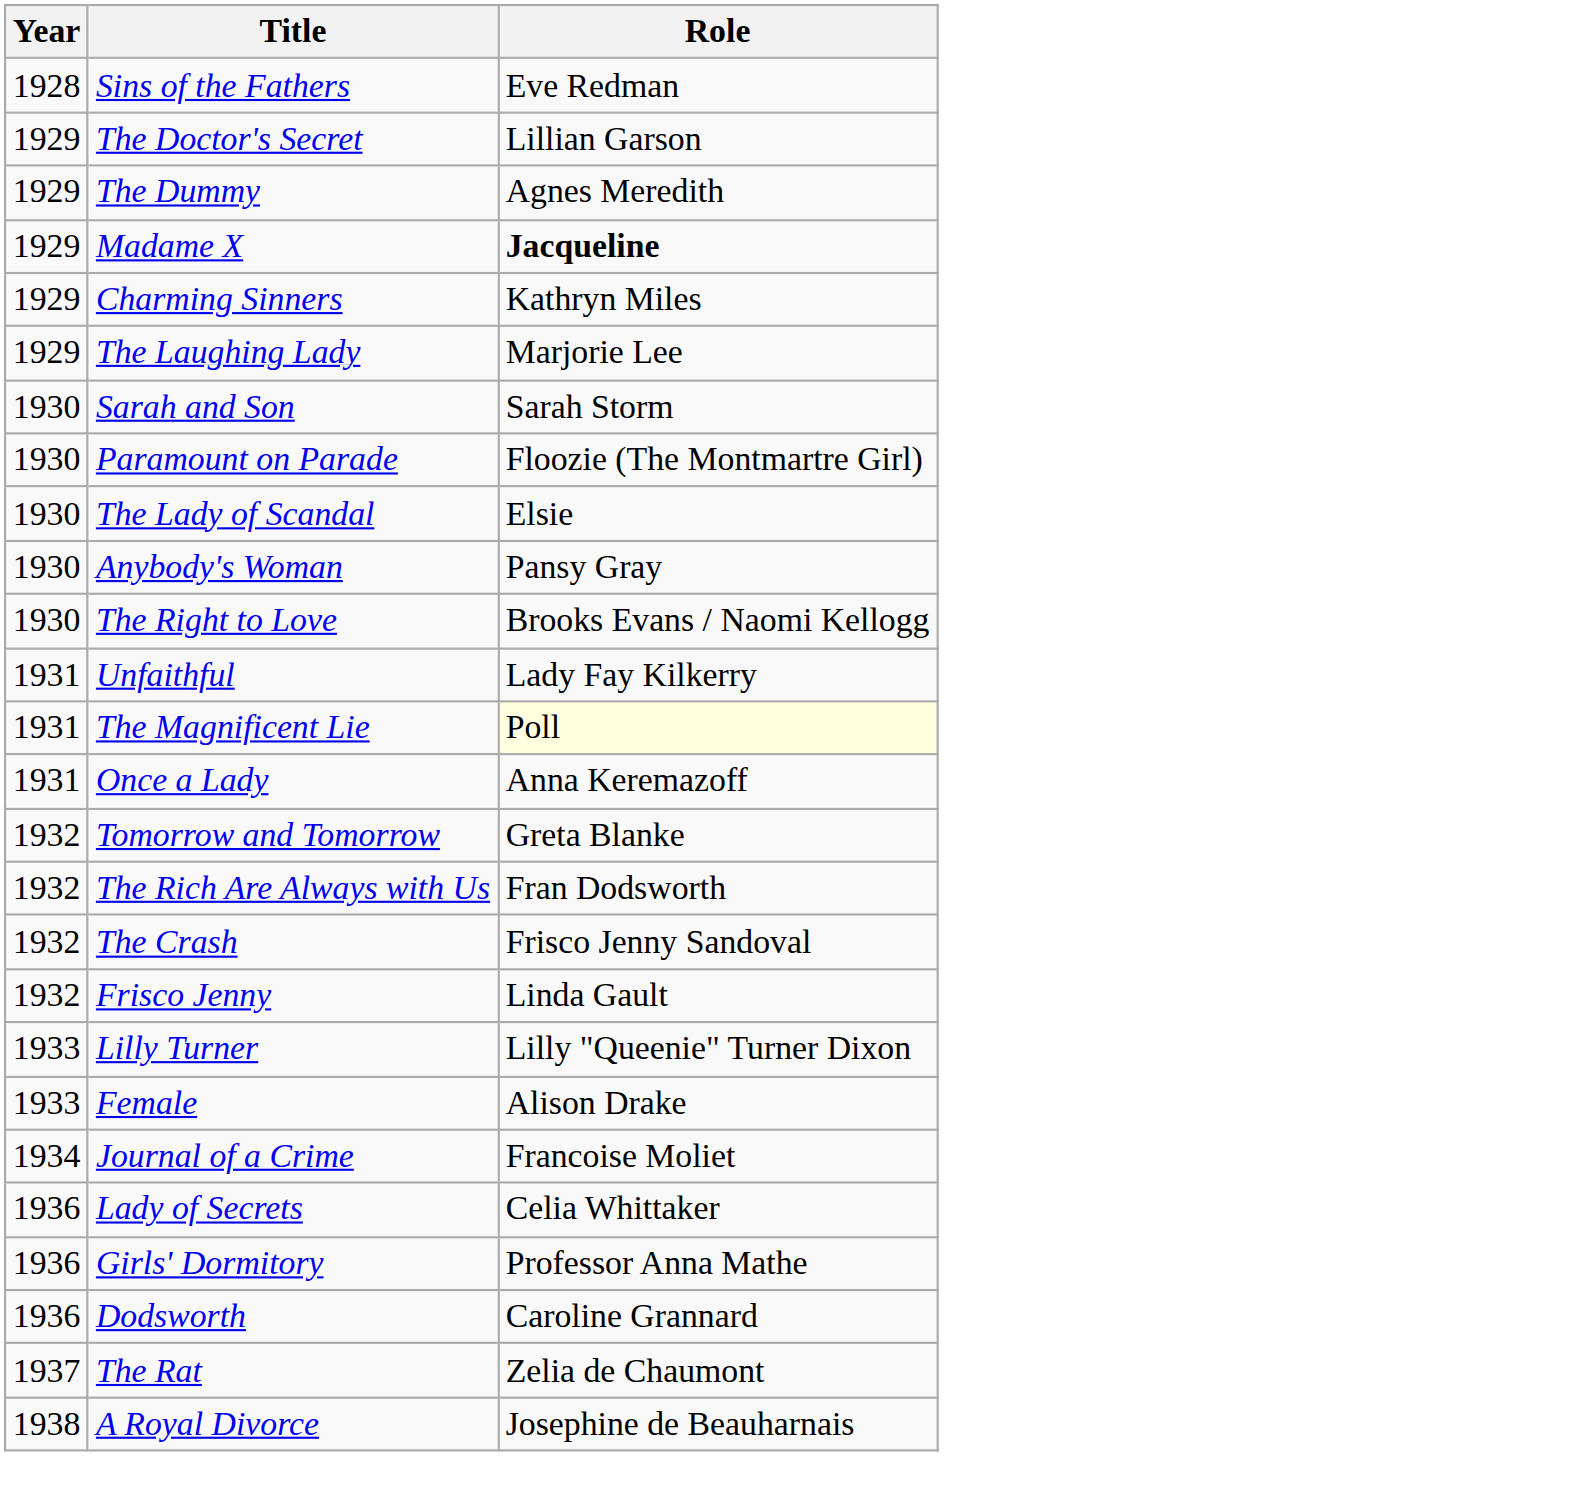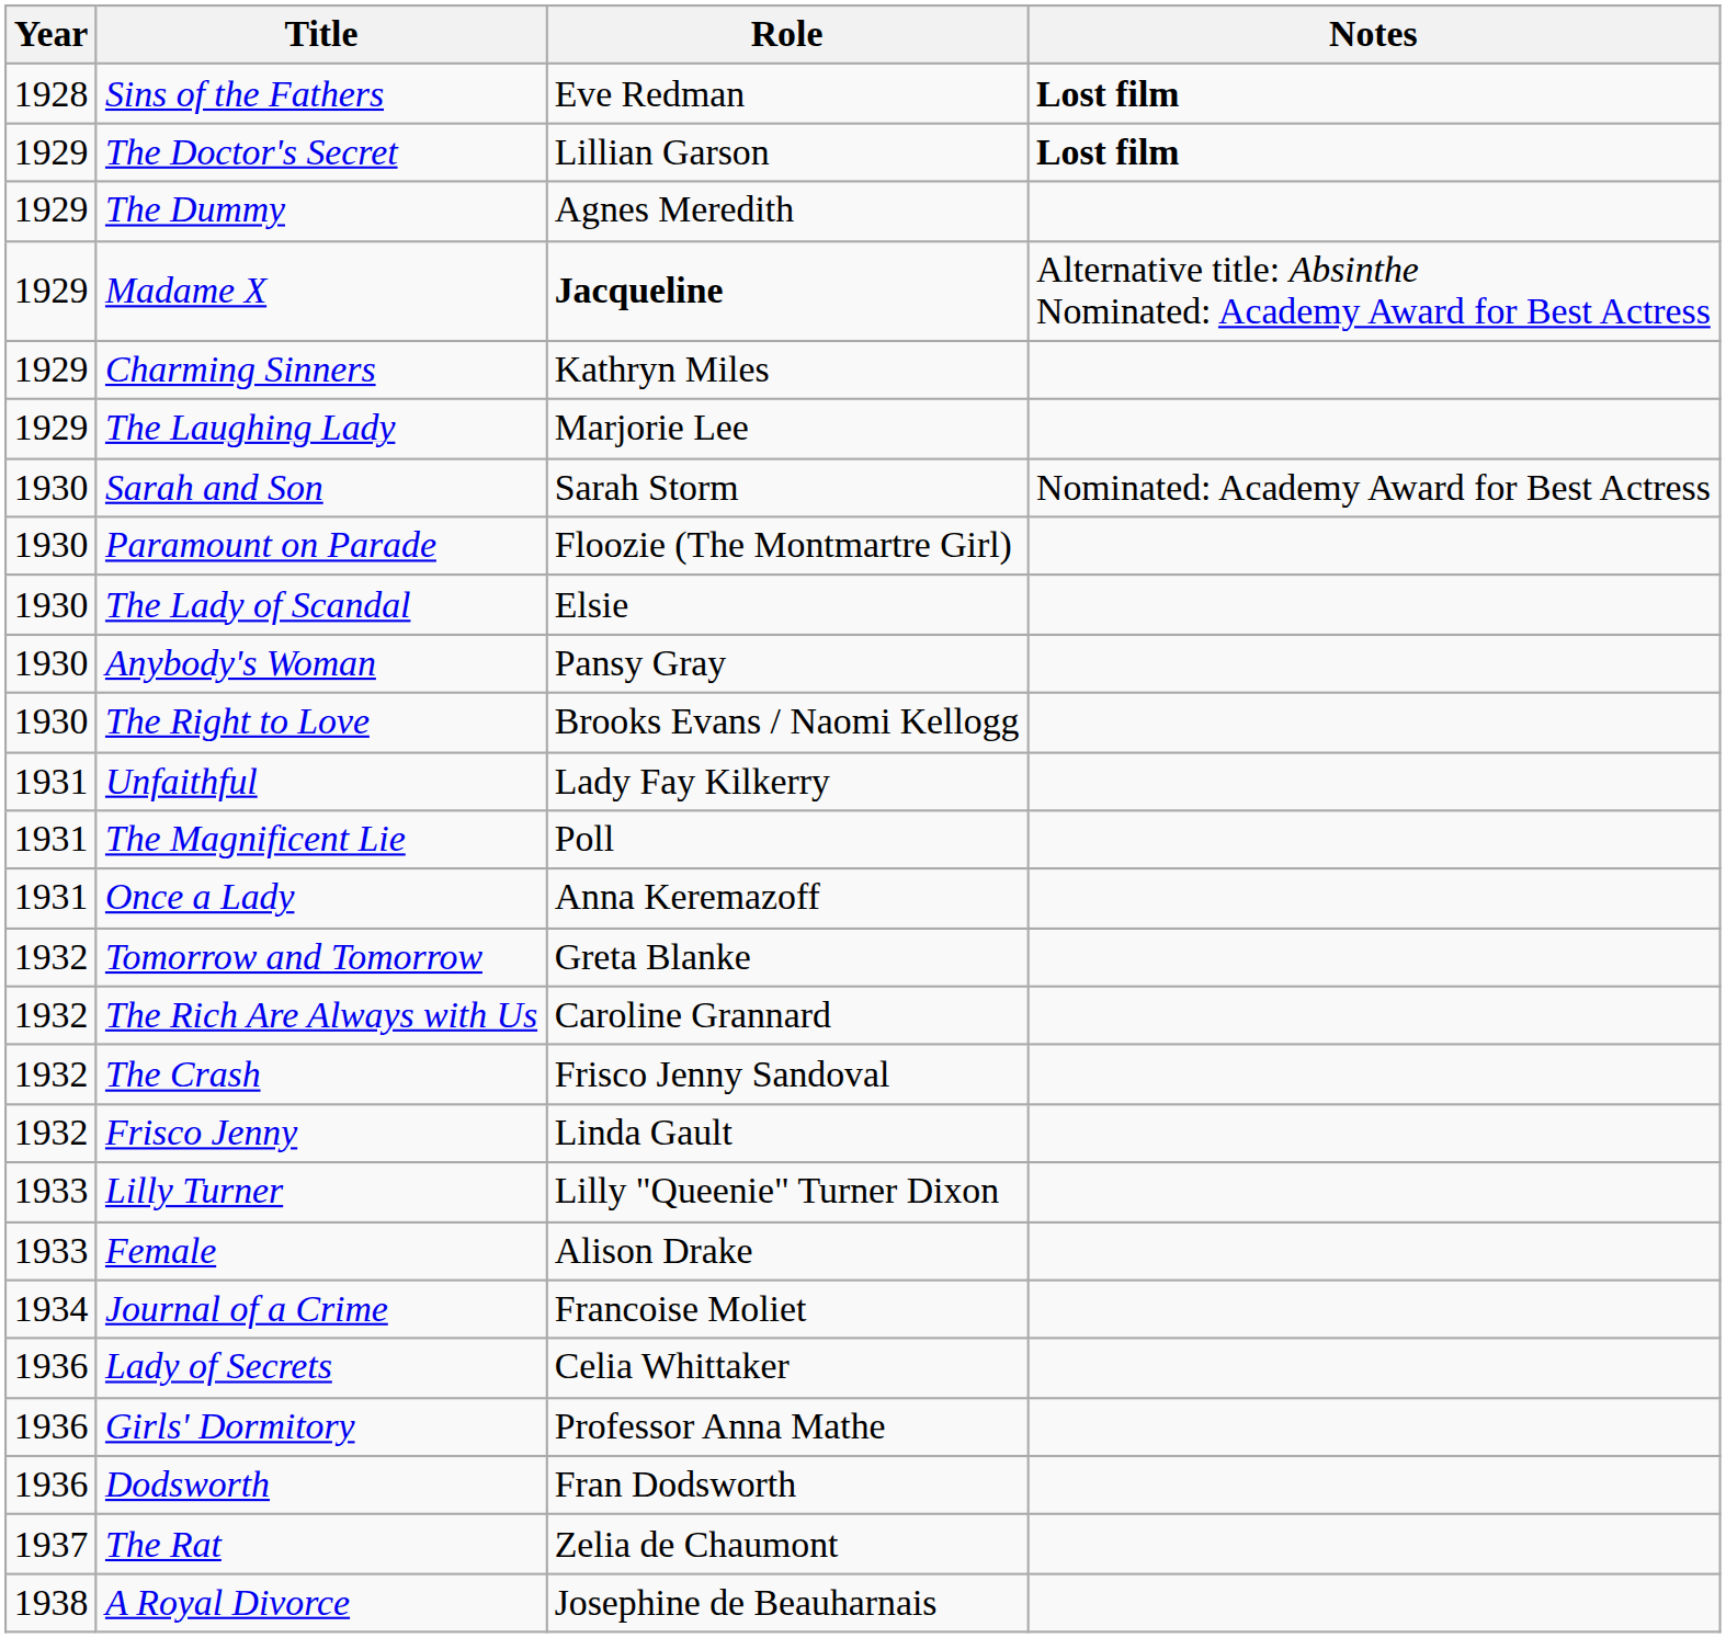+ column: Notes | Lost film | Lost film | Alternative title: Absinthe Nominated: Academy Award for Best Actress | Nominated: Academy Award for Best Actress
The Magnificent Lie | Role: lightyellow background -> no background
The Rich Are Always with Us | Role: Fran Dodsworth -> Caroline Grannard
Dodsworth | Role: Caroline Grannard -> Fran Dodsworth
